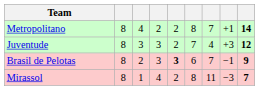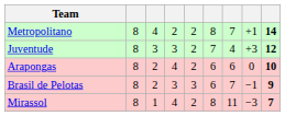+ row: Arapongas | 8 | 2 | 4 | 2 | 6 | 6 | 0 | 10
Brasil de Pelotas | column 5: bold -> normal
